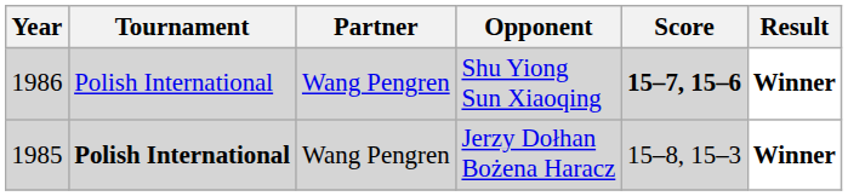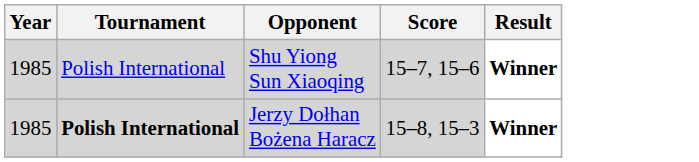- column: Partner | Wang Pengren | Wang Pengren
Shu Yiong Sun Xiaoqing | Year: 1986 -> 1985
Shu Yiong Sun Xiaoqing | Score: bold -> normal
